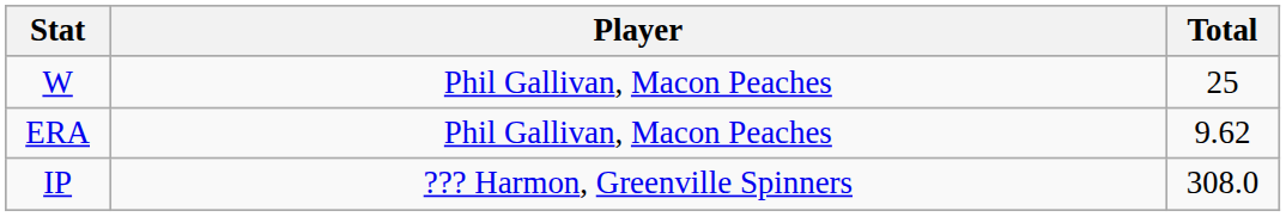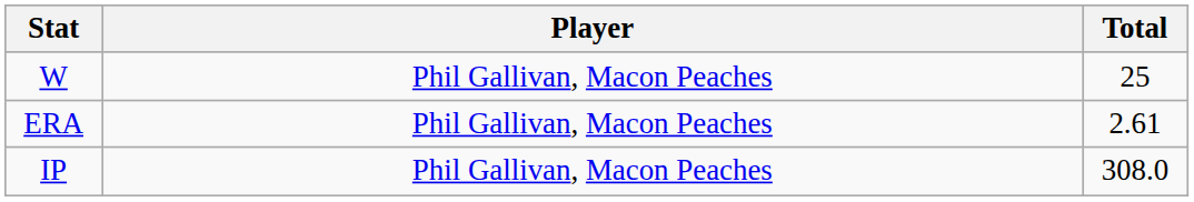ERA | Total: 9.62 -> 2.61
IP | Player: ??? Harmon, Greenville Spinners -> Phil Gallivan, Macon Peaches
